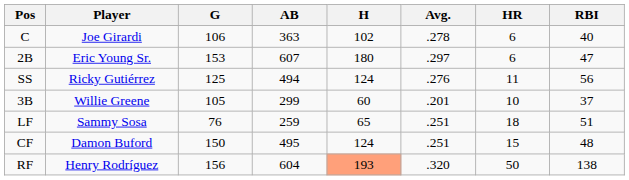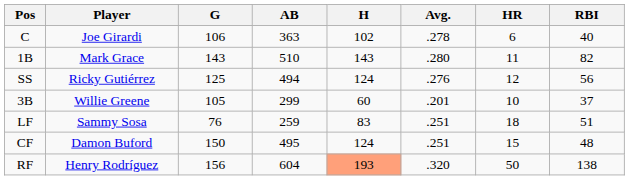+ row: 1B | Mark Grace | 143 | 510 | 143 | .280 | 11 | 82
- row: 2B | Eric Young Sr. | 153 | 607 | 180 | .297 | 6 | 47
SS | HR: 11 -> 12
LF | H: 65 -> 83
